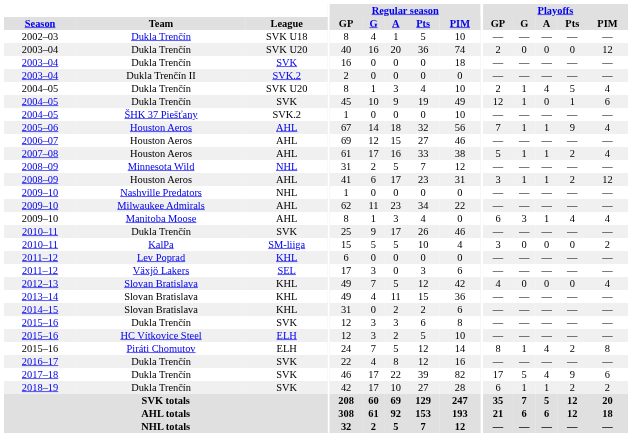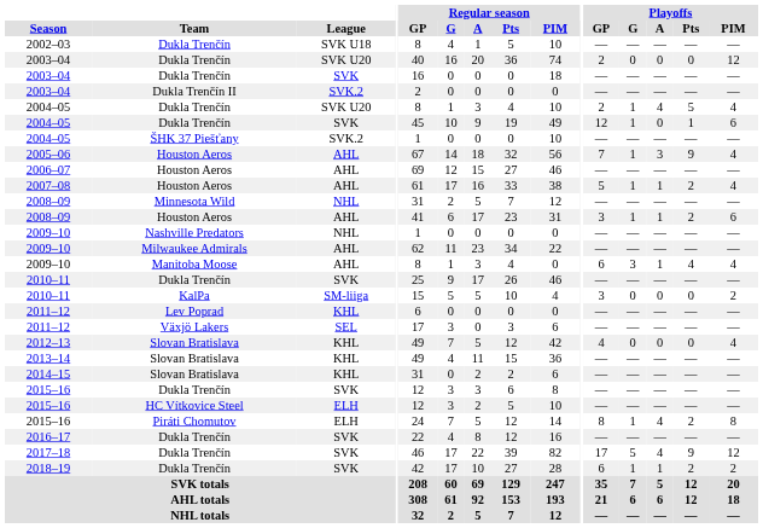2005–06 | Playoffs / A: 1 -> 3
2008–09 / Houston Aeros | Playoffs / PIM: 12 -> 6
2017–18 | Playoffs / PIM: 6 -> 12
